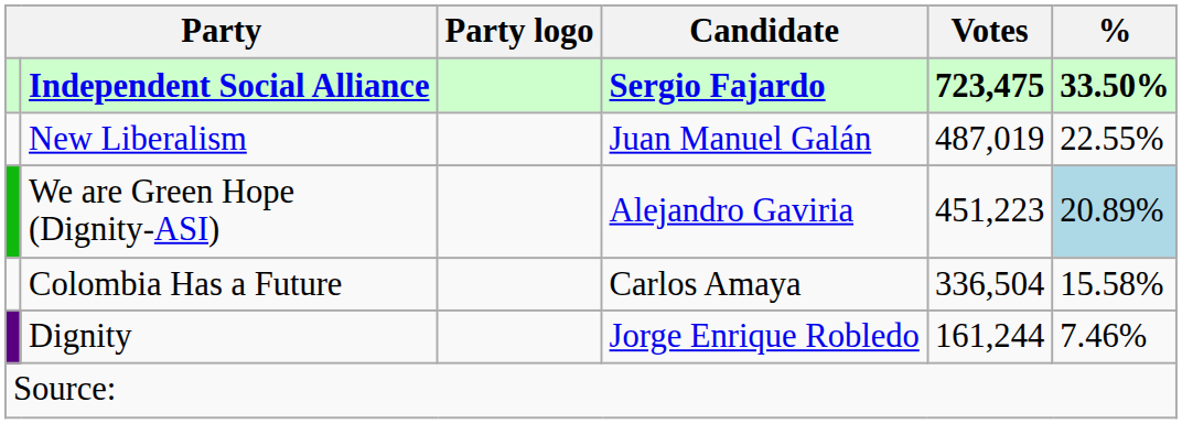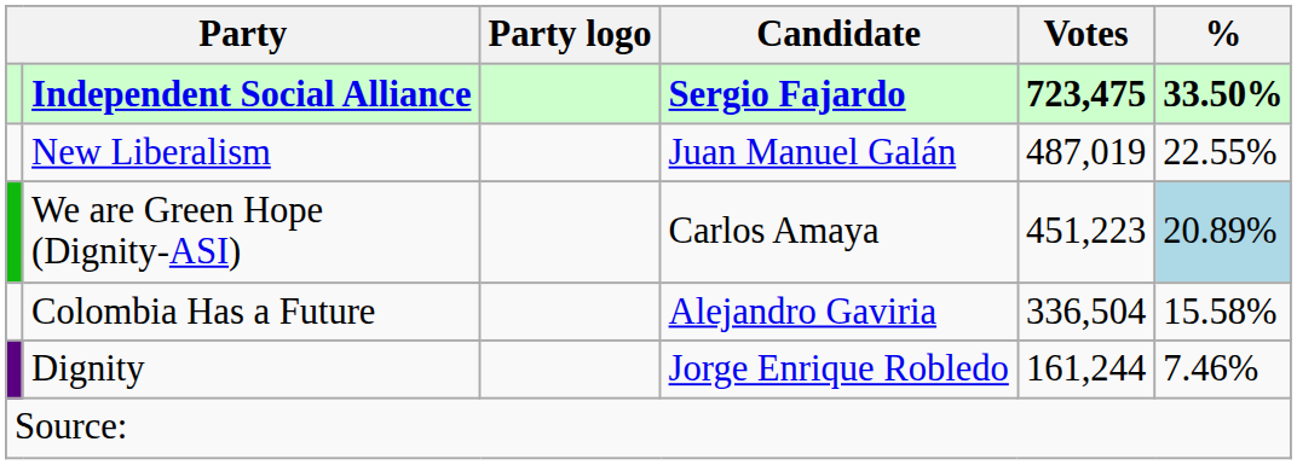We are Green Hope (Dignity-ASI) | Candidate: Alejandro Gaviria -> Carlos Amaya
Colombia Has a Future | Candidate: Carlos Amaya -> Alejandro Gaviria
